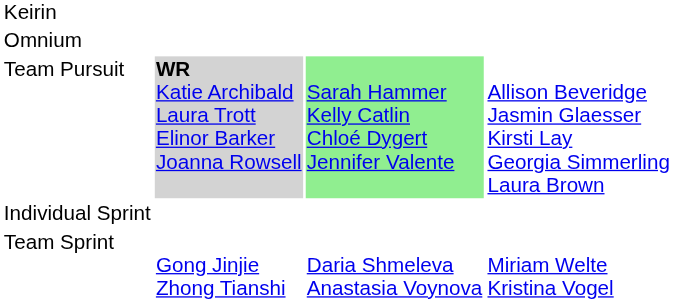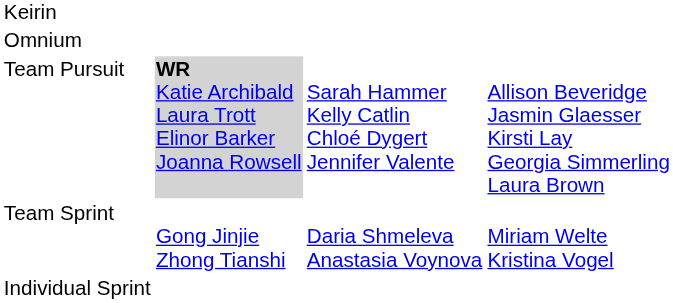Team Pursuit | column 3: lightgreen background -> no background
rows swapped: Individual Sprint <-> Team Sprint
